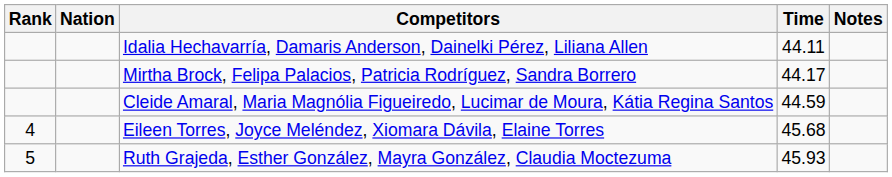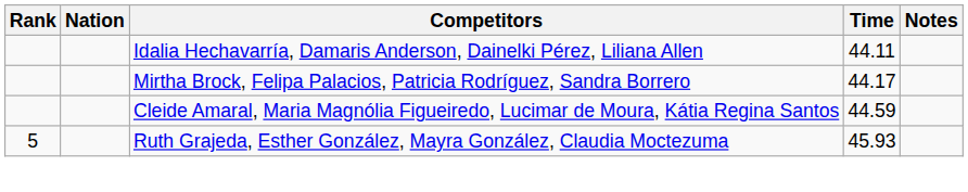- row: 4 | Eileen Torres, Joyce Meléndez, Xiomara Dávila, Elaine Torres | 45.68
